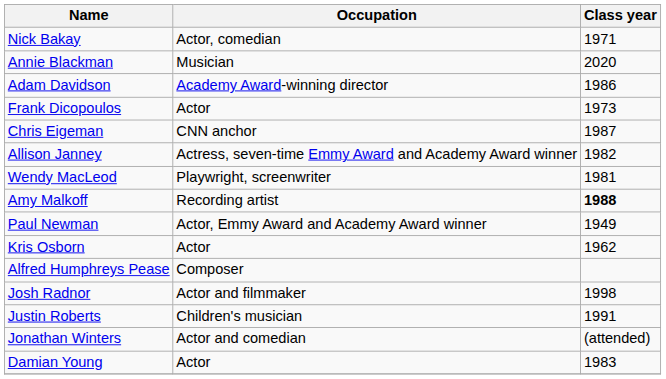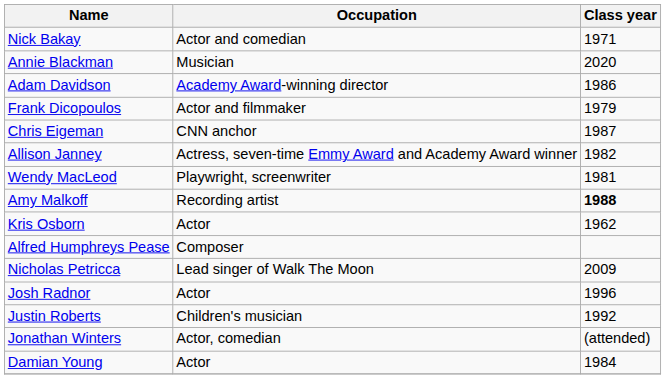Nick Bakay | Occupation: Actor, comedian -> Actor and comedian
Frank Dicopoulos | Occupation: Actor -> Actor and filmmaker
Frank Dicopoulos | Class year: 1973 -> 1979
- row: Paul Newman | Actor, Emmy Award and Academy Award winner | 1949
+ row: Nicholas Petricca | Lead singer of Walk The Moon | 2009
Josh Radnor | Occupation: Actor and filmmaker -> Actor
Josh Radnor | Class year: 1998 -> 1996
Justin Roberts | Class year: 1991 -> 1992
Jonathan Winters | Occupation: Actor and comedian -> Actor, comedian
Damian Young | Class year: 1983 -> 1984
